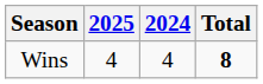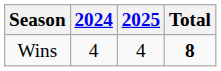columns swapped: 2024 <-> 2025
